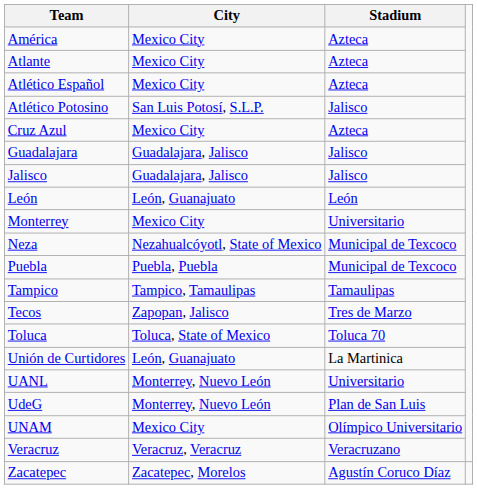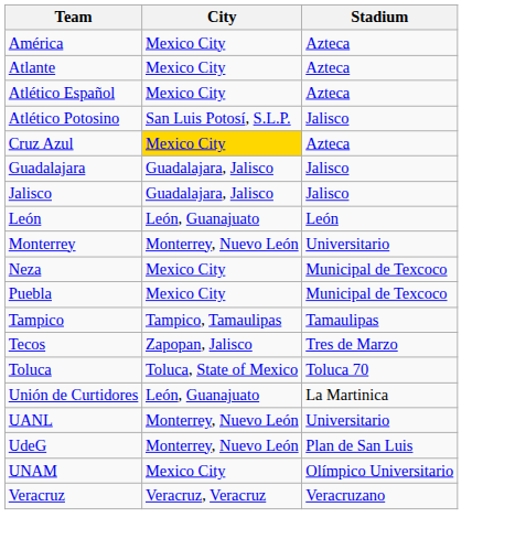Cruz Azul | City: no background -> gold background
Monterrey | City: Mexico City -> Monterrey, Nuevo León
Neza | City: Nezahualcóyotl, State of Mexico -> Mexico City
Puebla | City: Puebla, Puebla -> Mexico City
- row: Zacatepec | Zacatepec, Morelos | Agustín Coruco Díaz
